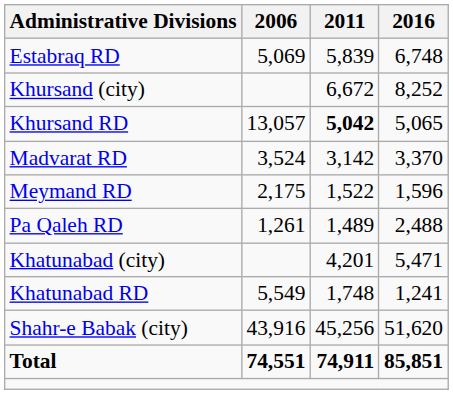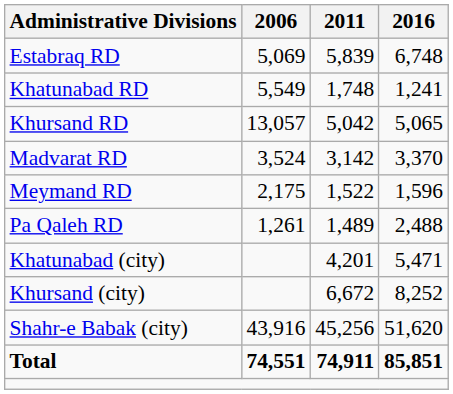rows swapped: Khatunabad RD <-> Khursand (city)
Khursand RD | 2011: bold -> normal
